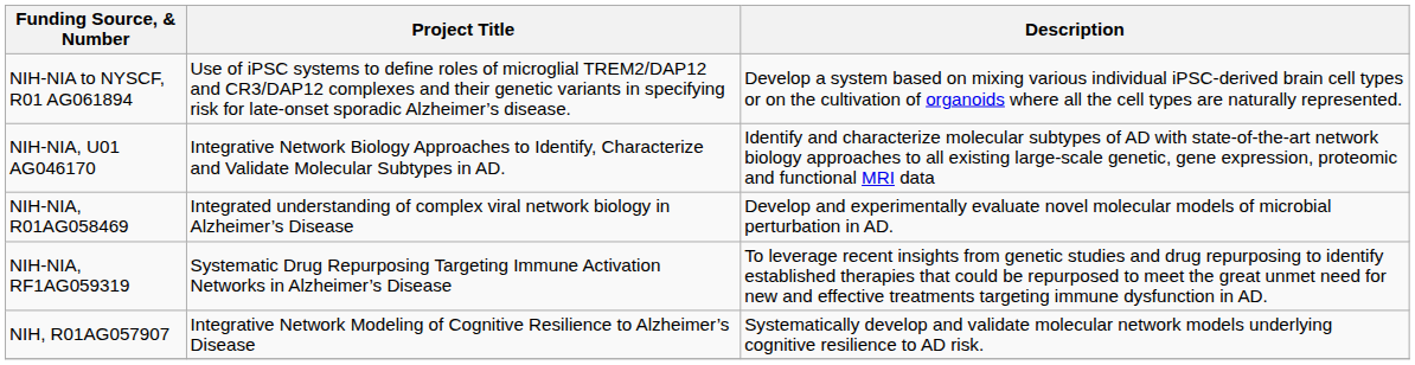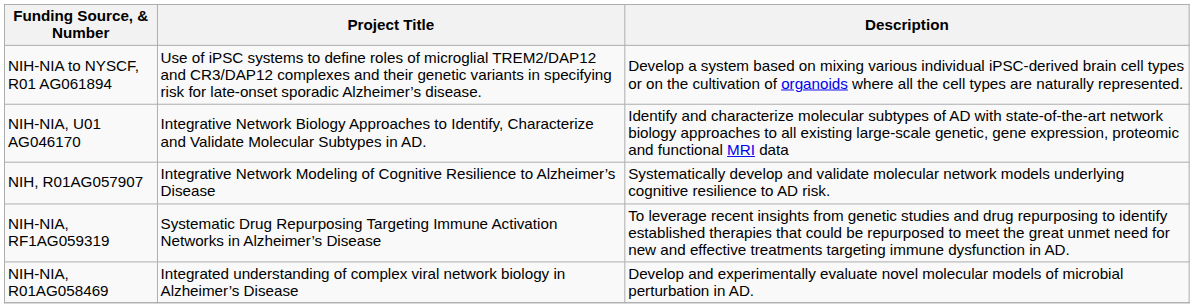rows swapped: NIH-NIA, R01AG058469 <-> NIH, R01AG057907
